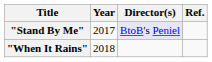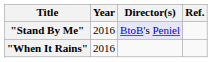"Stand By Me" | Year: 2017 -> 2016
"When It Rains" | Year: 2018 -> 2016
